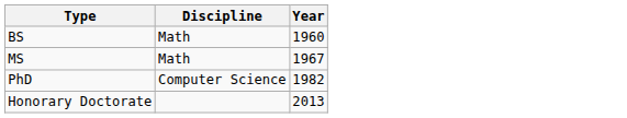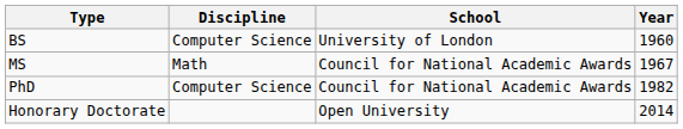+ column: School | University of London | Council for National Academic Awards | Council for National Academic Awards | Open University
BS | Discipline: Math -> Computer Science
Honorary Doctorate | Year: 2013 -> 2014
